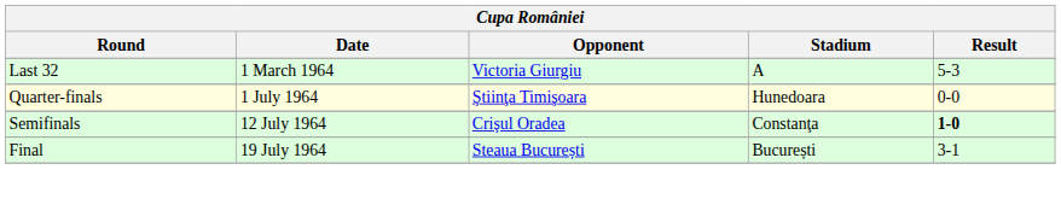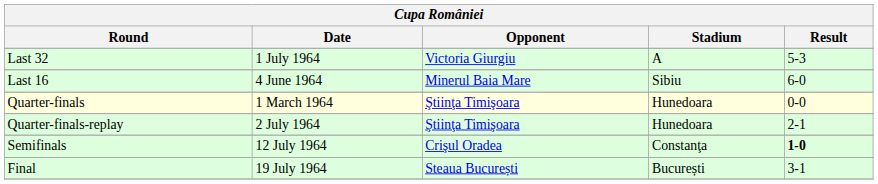Last 32 | Date: 1 March 1964 -> 1 July 1964
+ row: Last 16 | 4 June 1964 | Minerul Baia Mare | Sibiu | 6-0
Quarter-finals | Date: 1 July 1964 -> 1 March 1964
+ row: Quarter-finals-replay | 2 July 1964 | Ştiinţa Timişoara | Hunedoara | 2-1
